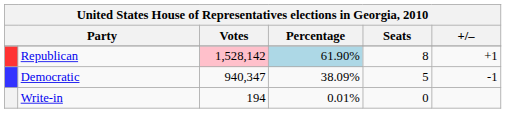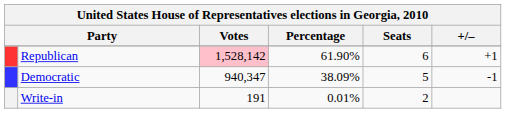Republican | Percentage: lightblue background -> no background
Republican | Seats: 8 -> 6
Write-in | Votes: 194 -> 191
Write-in | Seats: 0 -> 2
